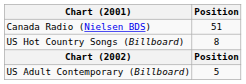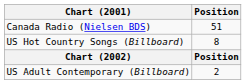US Adult Contemporary (Billboard) | Position: 5 -> 2
